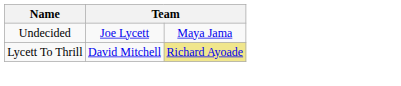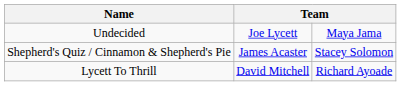+ row: Shepherd's Quiz / Cinnamon & Shepherd's Pie | James Acaster | Stacey Solomon
Lycett To Thrill | column 3: khaki background -> no background
